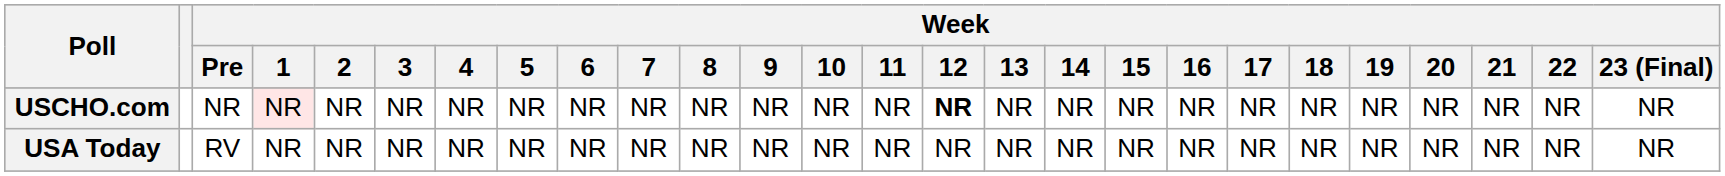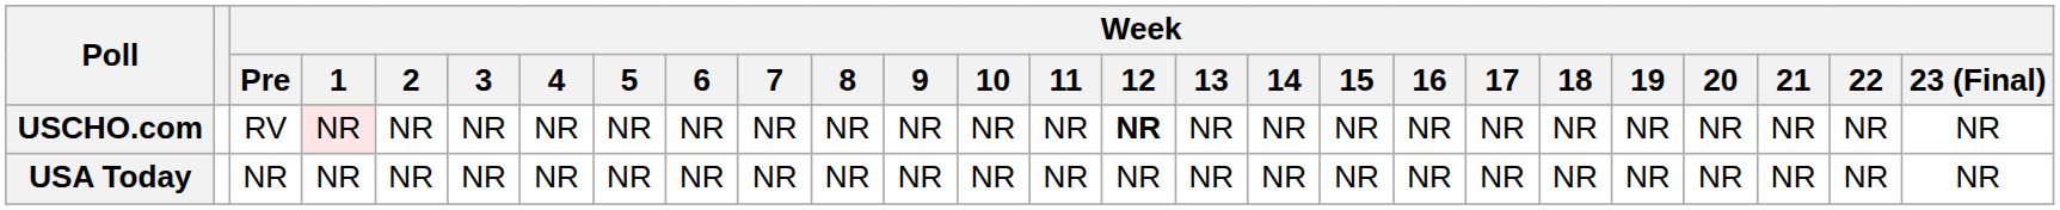USCHO.com | Week / Pre: NR -> RV
USA Today | Week / Pre: RV -> NR
